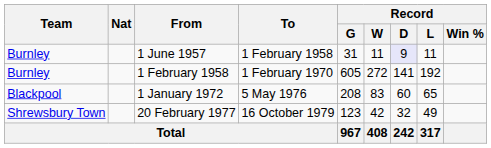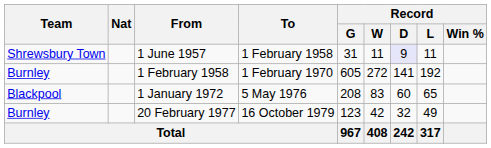1 June 1957 | Team: Burnley -> Shrewsbury Town
20 February 1977 | Team: Shrewsbury Town -> Burnley
